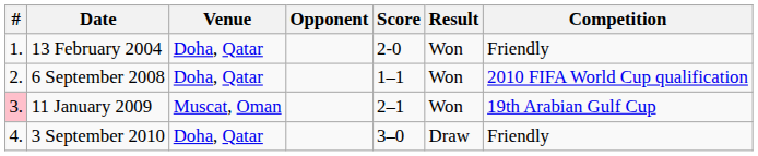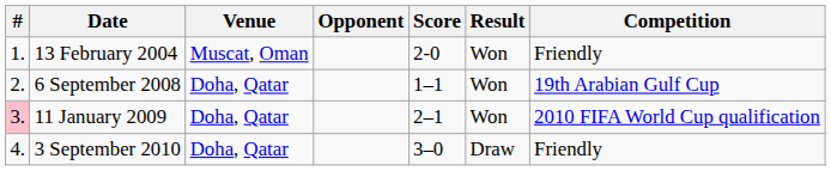13 February 2004 | Venue: Doha, Qatar -> Muscat, Oman
6 September 2008 | Competition: 2010 FIFA World Cup qualification -> 19th Arabian Gulf Cup
11 January 2009 | Venue: Muscat, Oman -> Doha, Qatar
11 January 2009 | Competition: 19th Arabian Gulf Cup -> 2010 FIFA World Cup qualification
